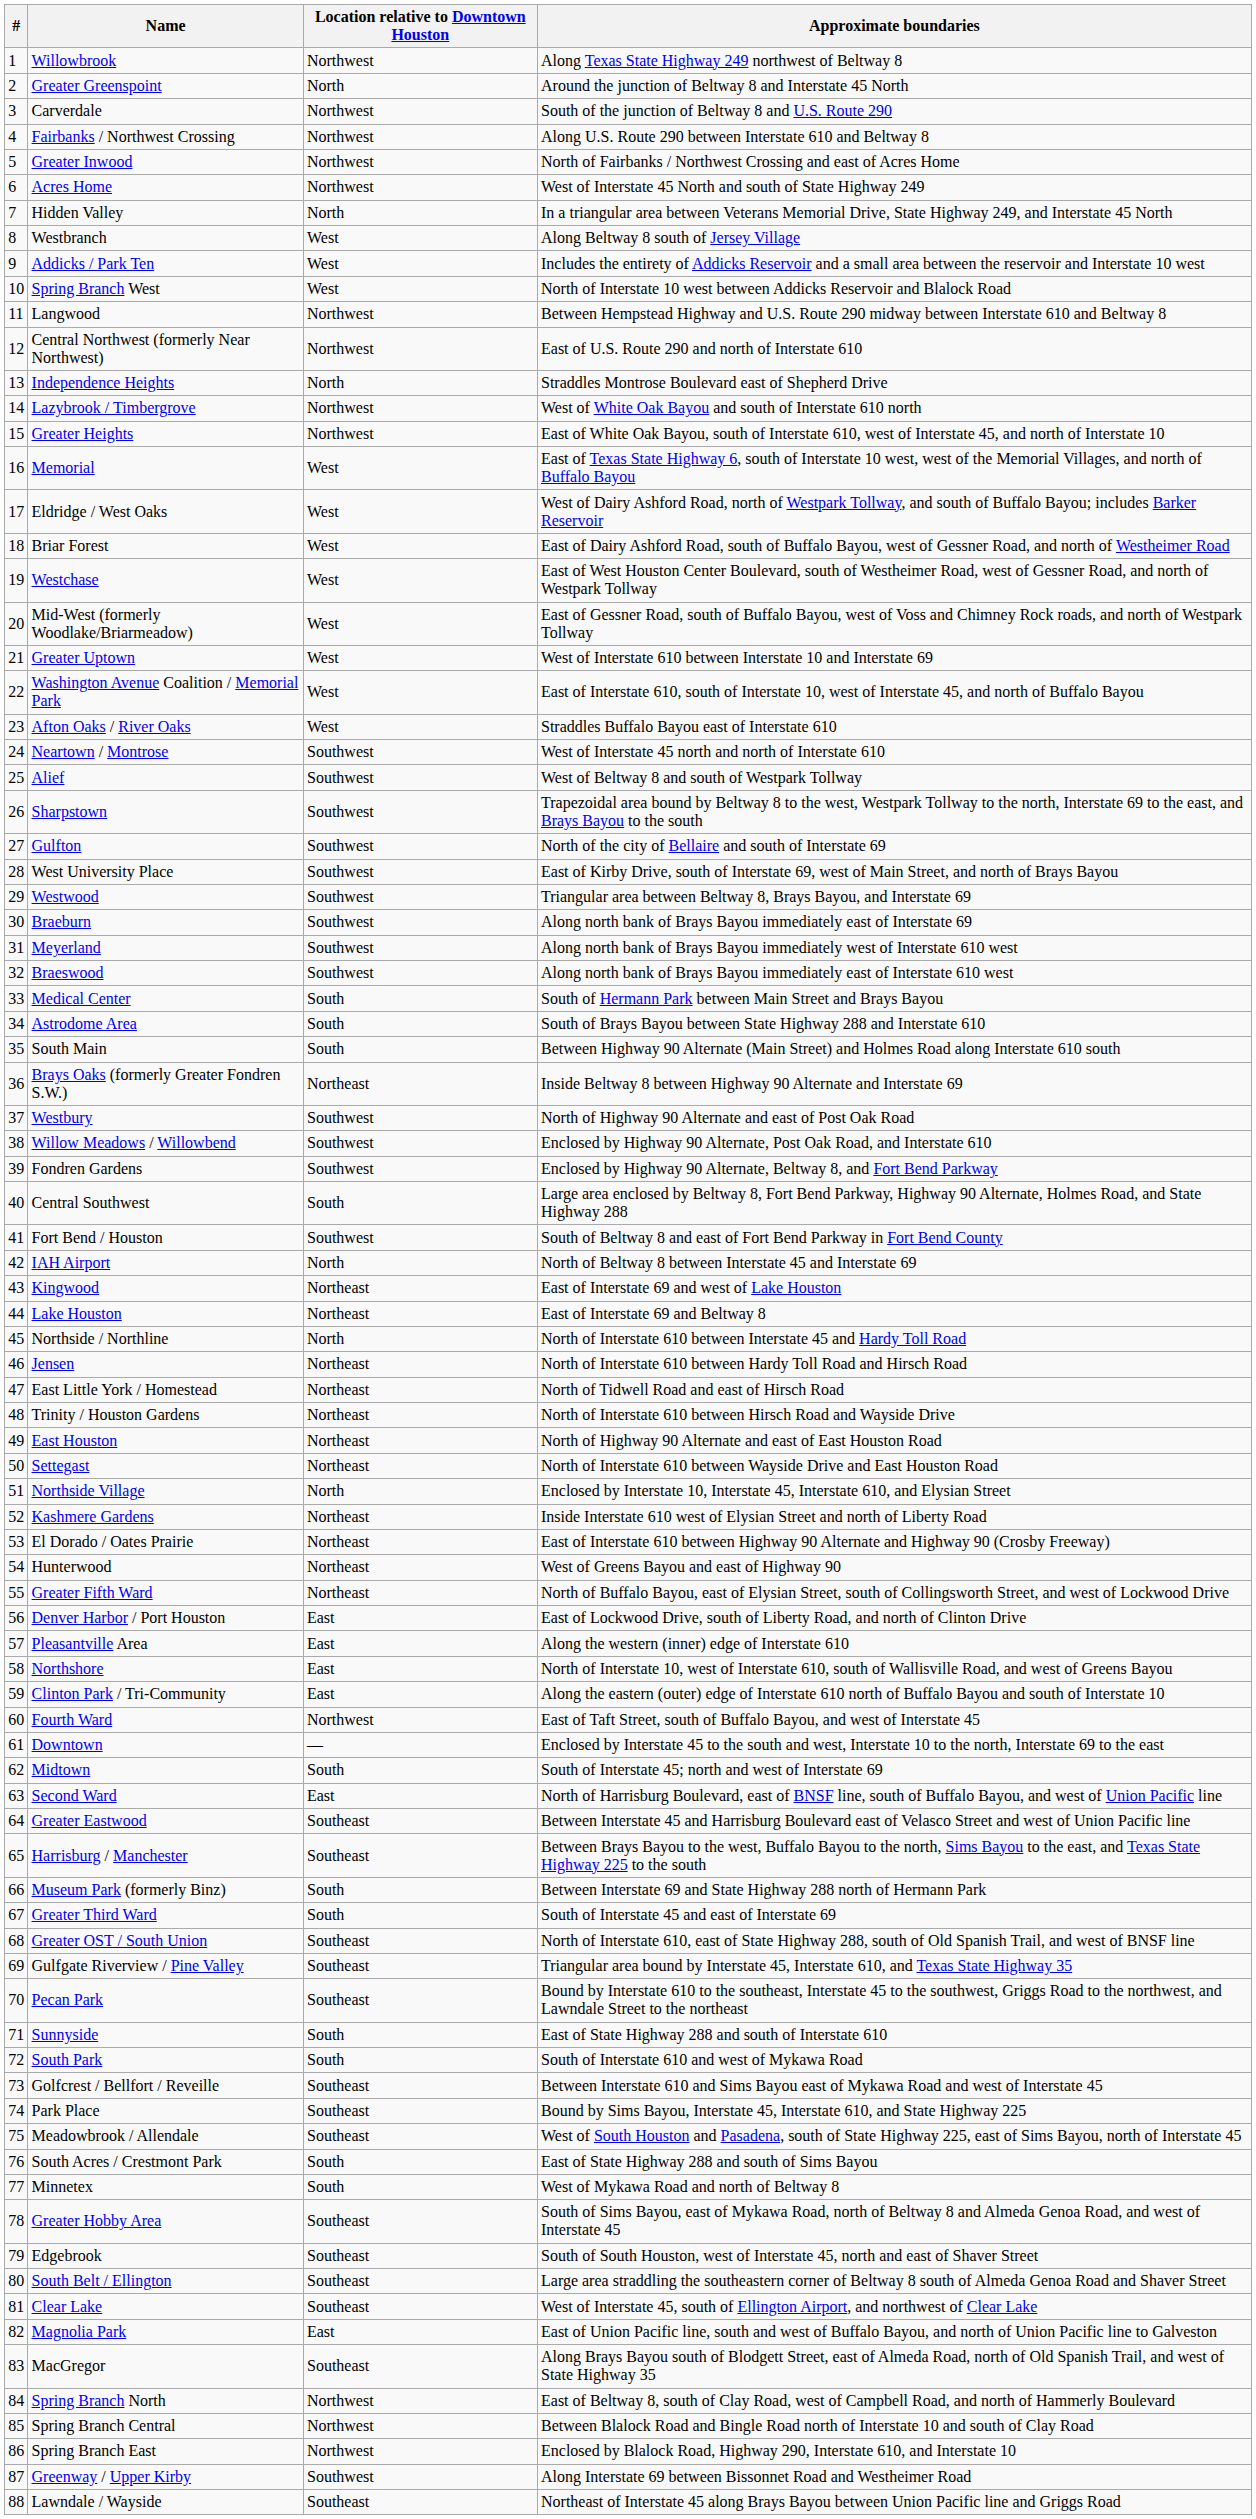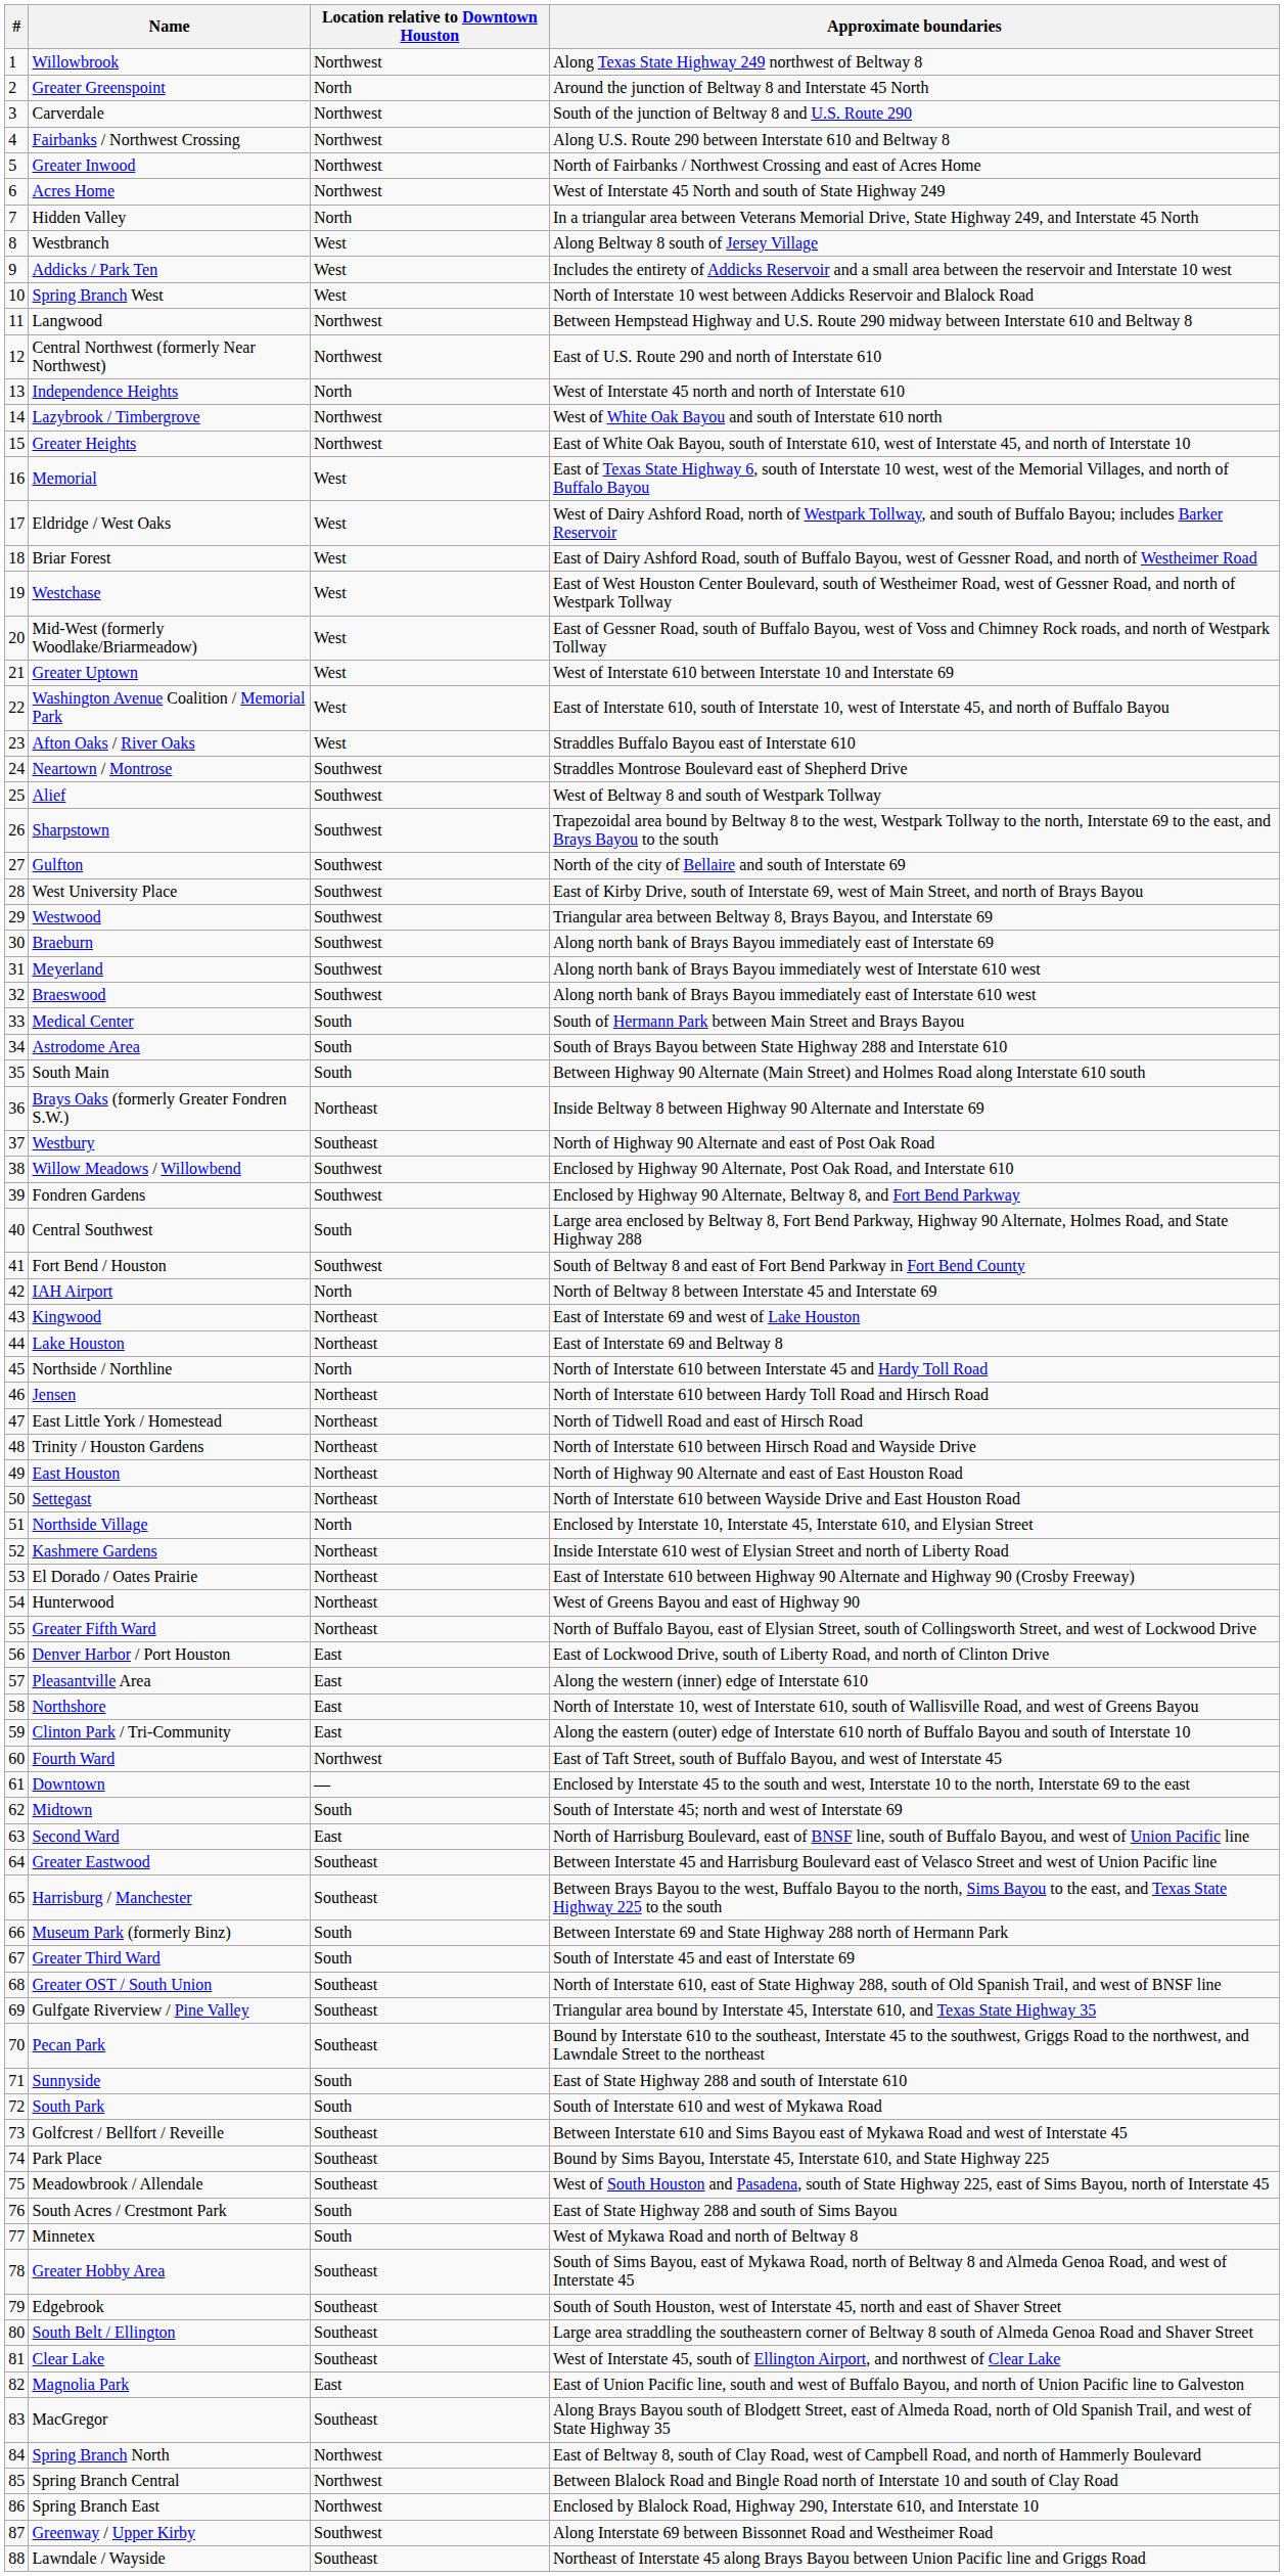Independence Heights | Approximate boundaries: Straddles Montrose Boulevard east of Shepherd Drive -> West of Interstate 45 north and north of Interstate 610
Neartown / Montrose | Approximate boundaries: West of Interstate 45 north and north of Interstate 610 -> Straddles Montrose Boulevard east of Shepherd Drive
Westbury | Location relative to Downtown Houston: Southwest -> Southeast
